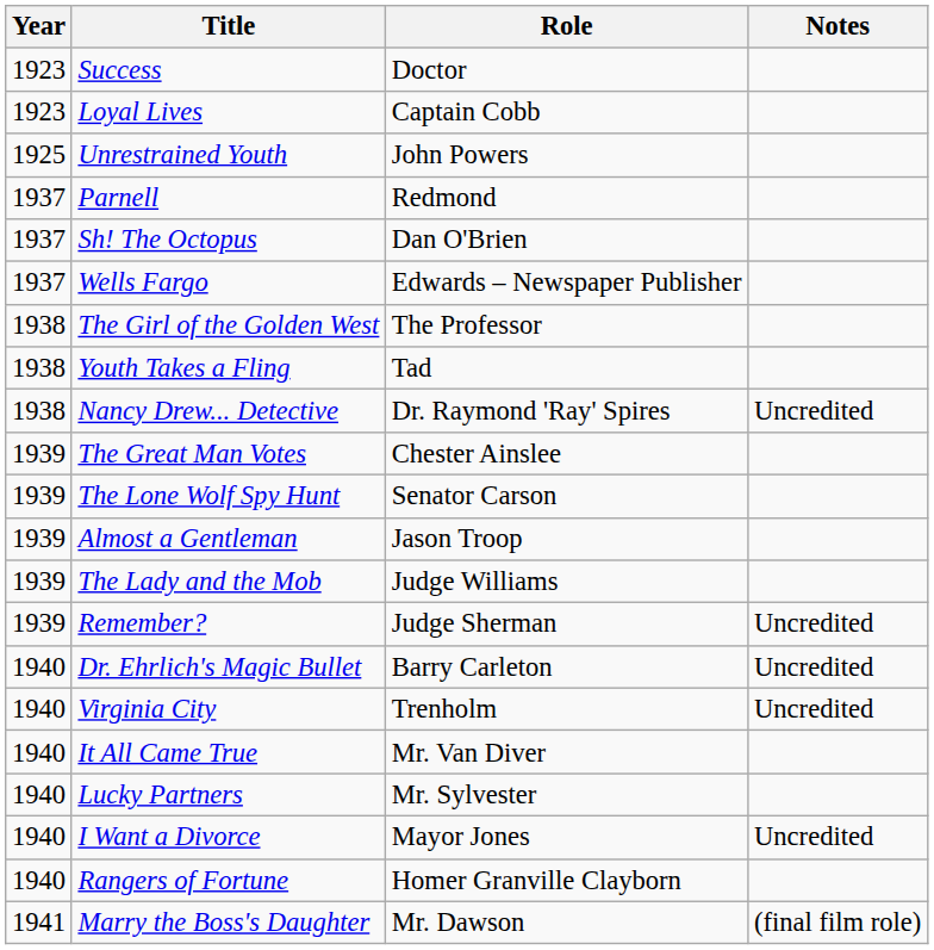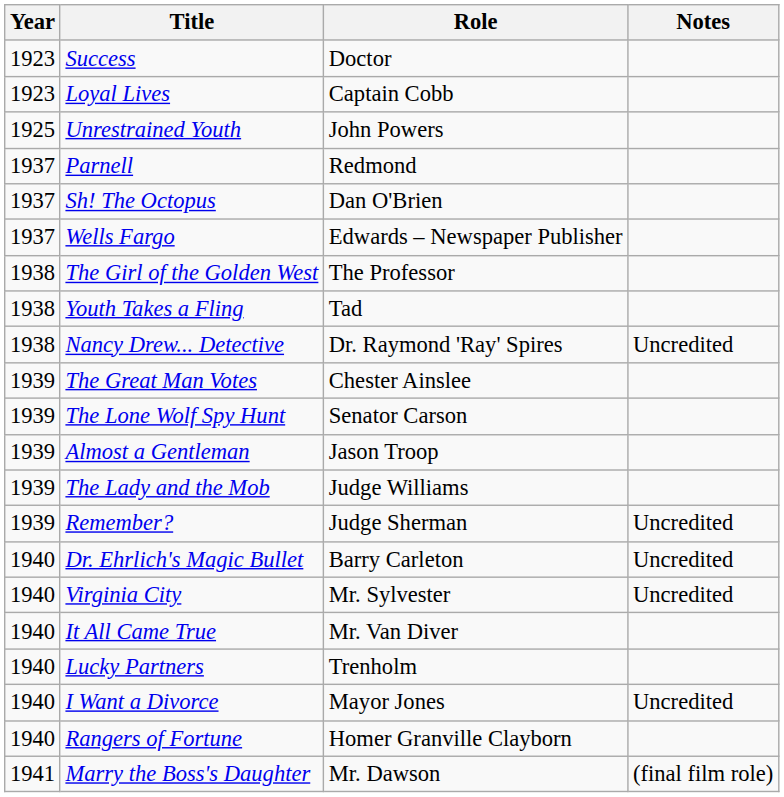Virginia City | Role: Trenholm -> Mr. Sylvester
Lucky Partners | Role: Mr. Sylvester -> Trenholm
